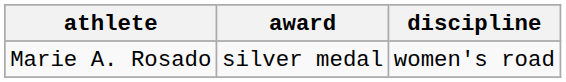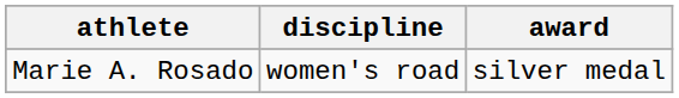columns swapped: discipline <-> award
